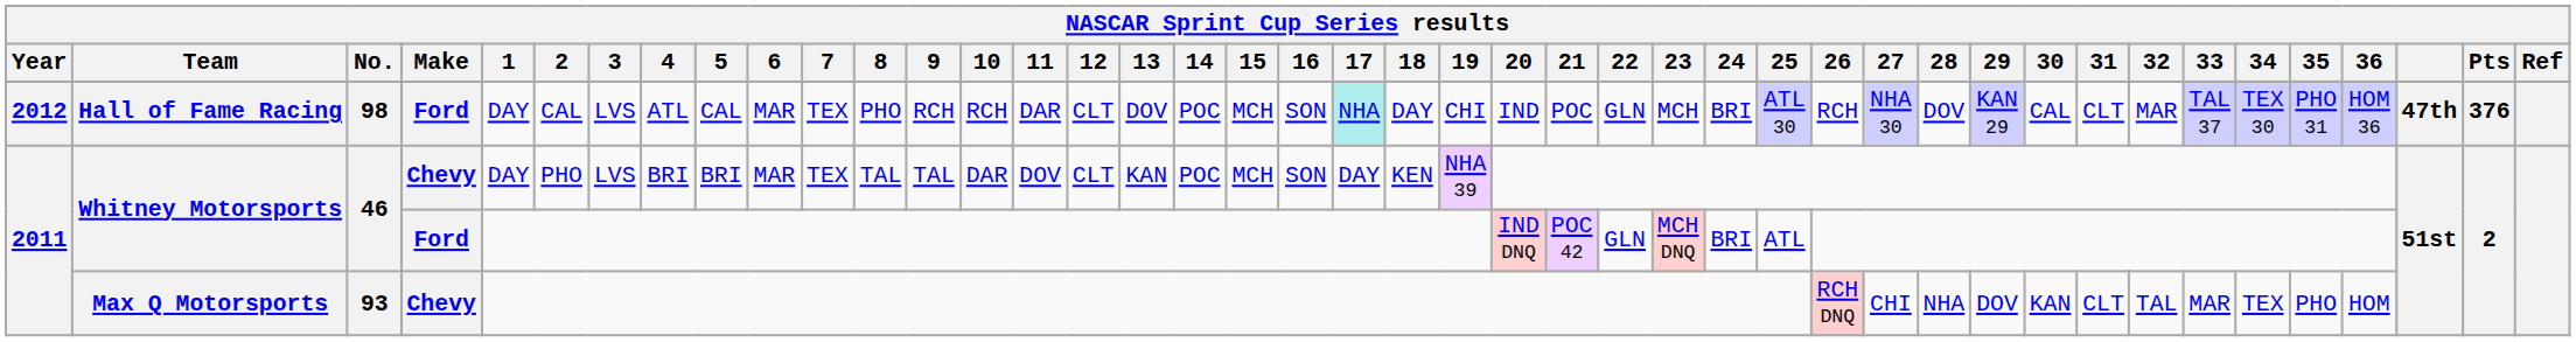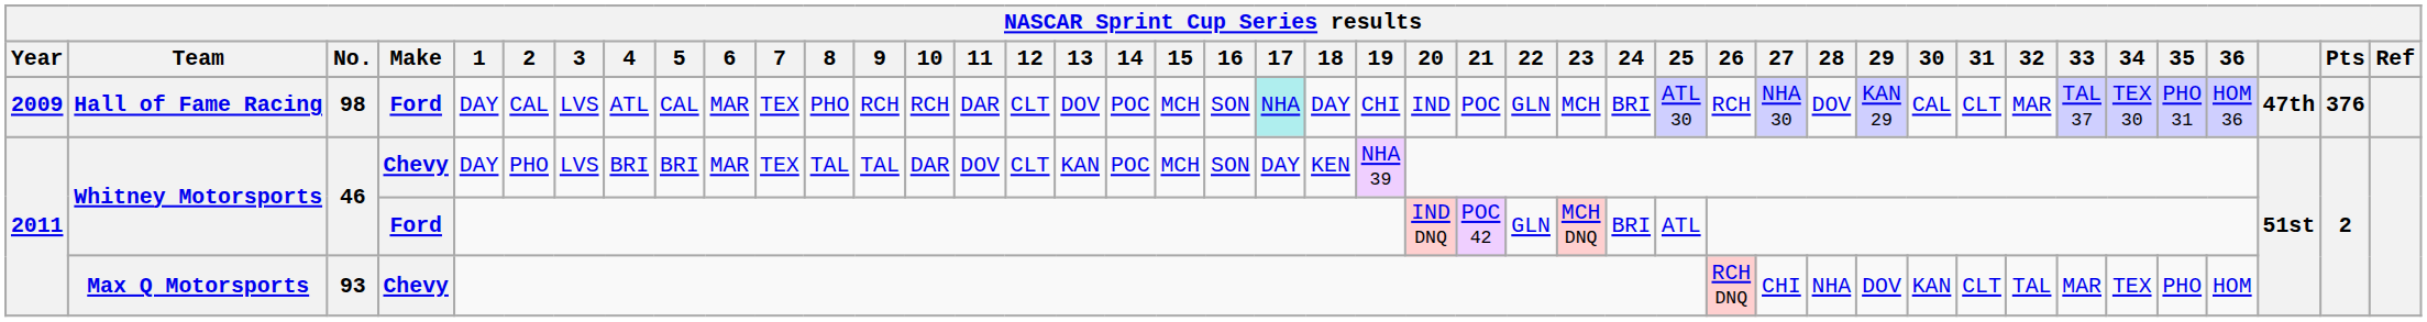Hall of Fame Racing | Year: 2012 -> 2009
